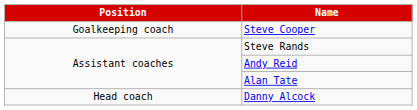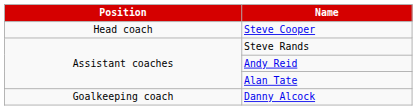Steve Cooper | Position: Goalkeeping coach -> Head coach
Danny Alcock | Position: Head coach -> Goalkeeping coach
